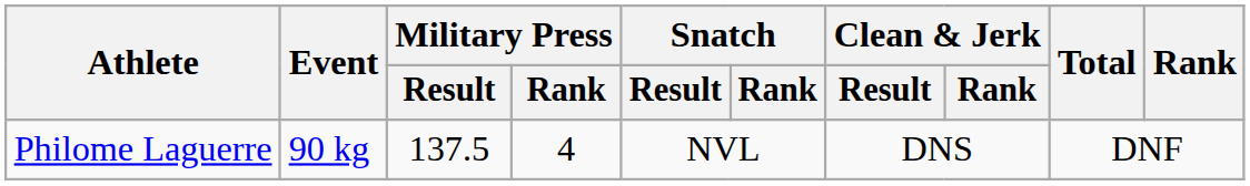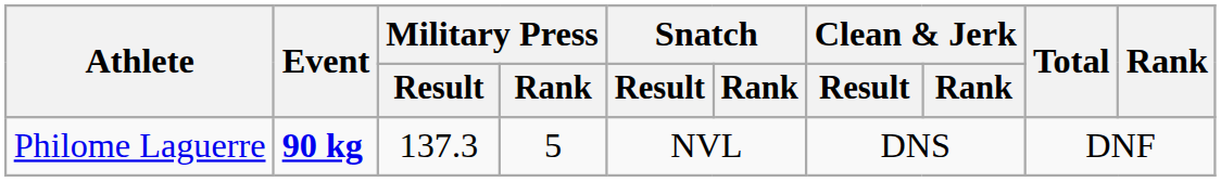Philome Laguerre | Event: normal -> bold
Philome Laguerre | Military Press / Result: 137.5 -> 137.3
Philome Laguerre | Military Press / Rank: 4 -> 5
